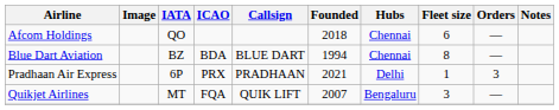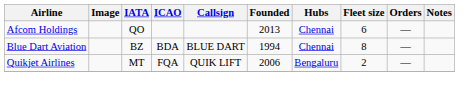Afcom Holdings | Founded: 2018 -> 2013
- row: Pradhaan Air Express | 6P | PRX | PRADHAAN | 2021 | Delhi | 1 | 3
Quikjet Airlines | Founded: 2007 -> 2006
Quikjet Airlines | Fleet size: 3 -> 2
